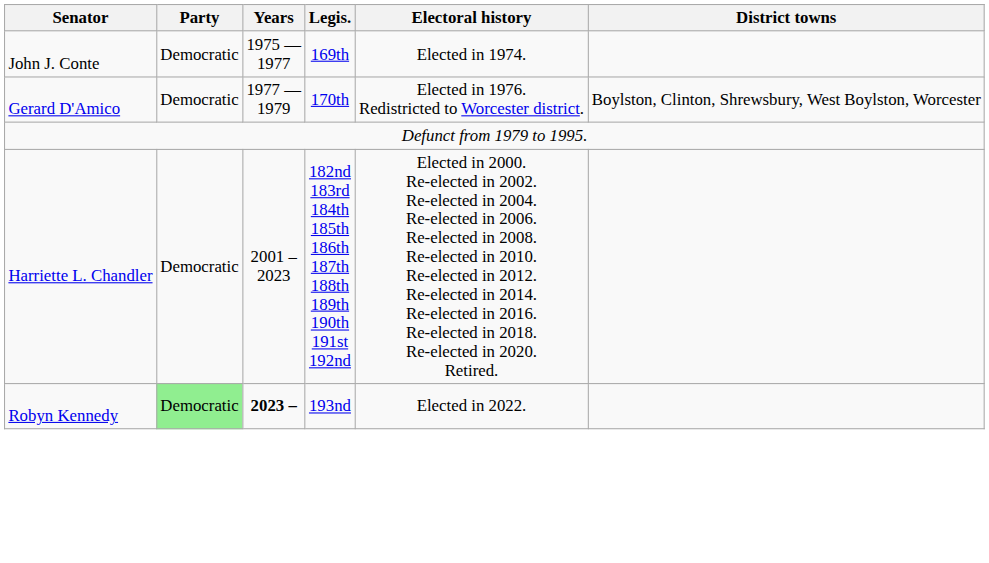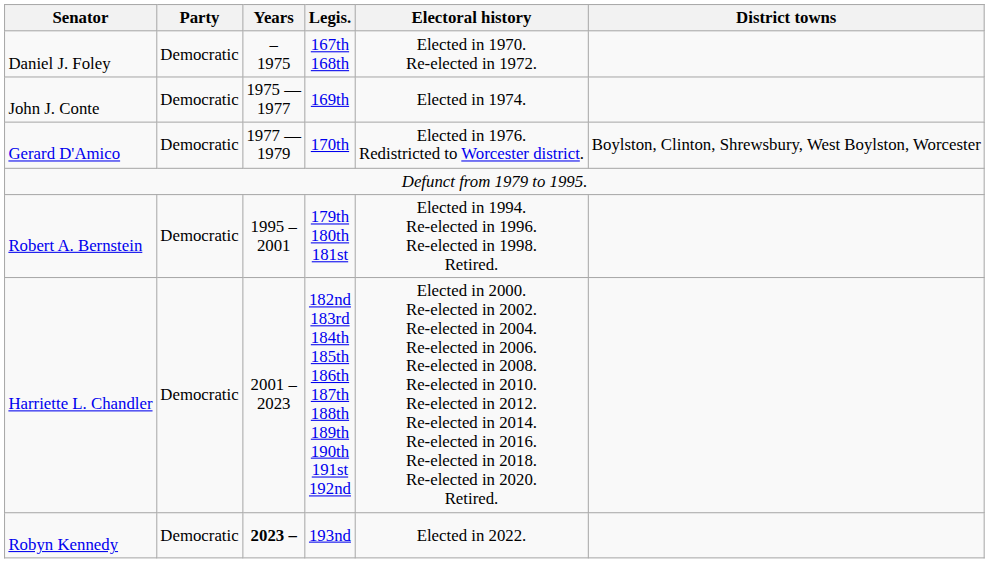+ row: Daniel J. Foley | Democratic | – 1975 | 167th 168th | Elected in 1970. Re-elected in 1972.
+ row: Robert A. Bernstein | Democratic | 1995 – 2001 | 179th 180th 181st | Elected in 1994. Re-elected in 1996. Re-elected in 1998. Retired.
Robyn Kennedy | Party: lightgreen background -> no background
